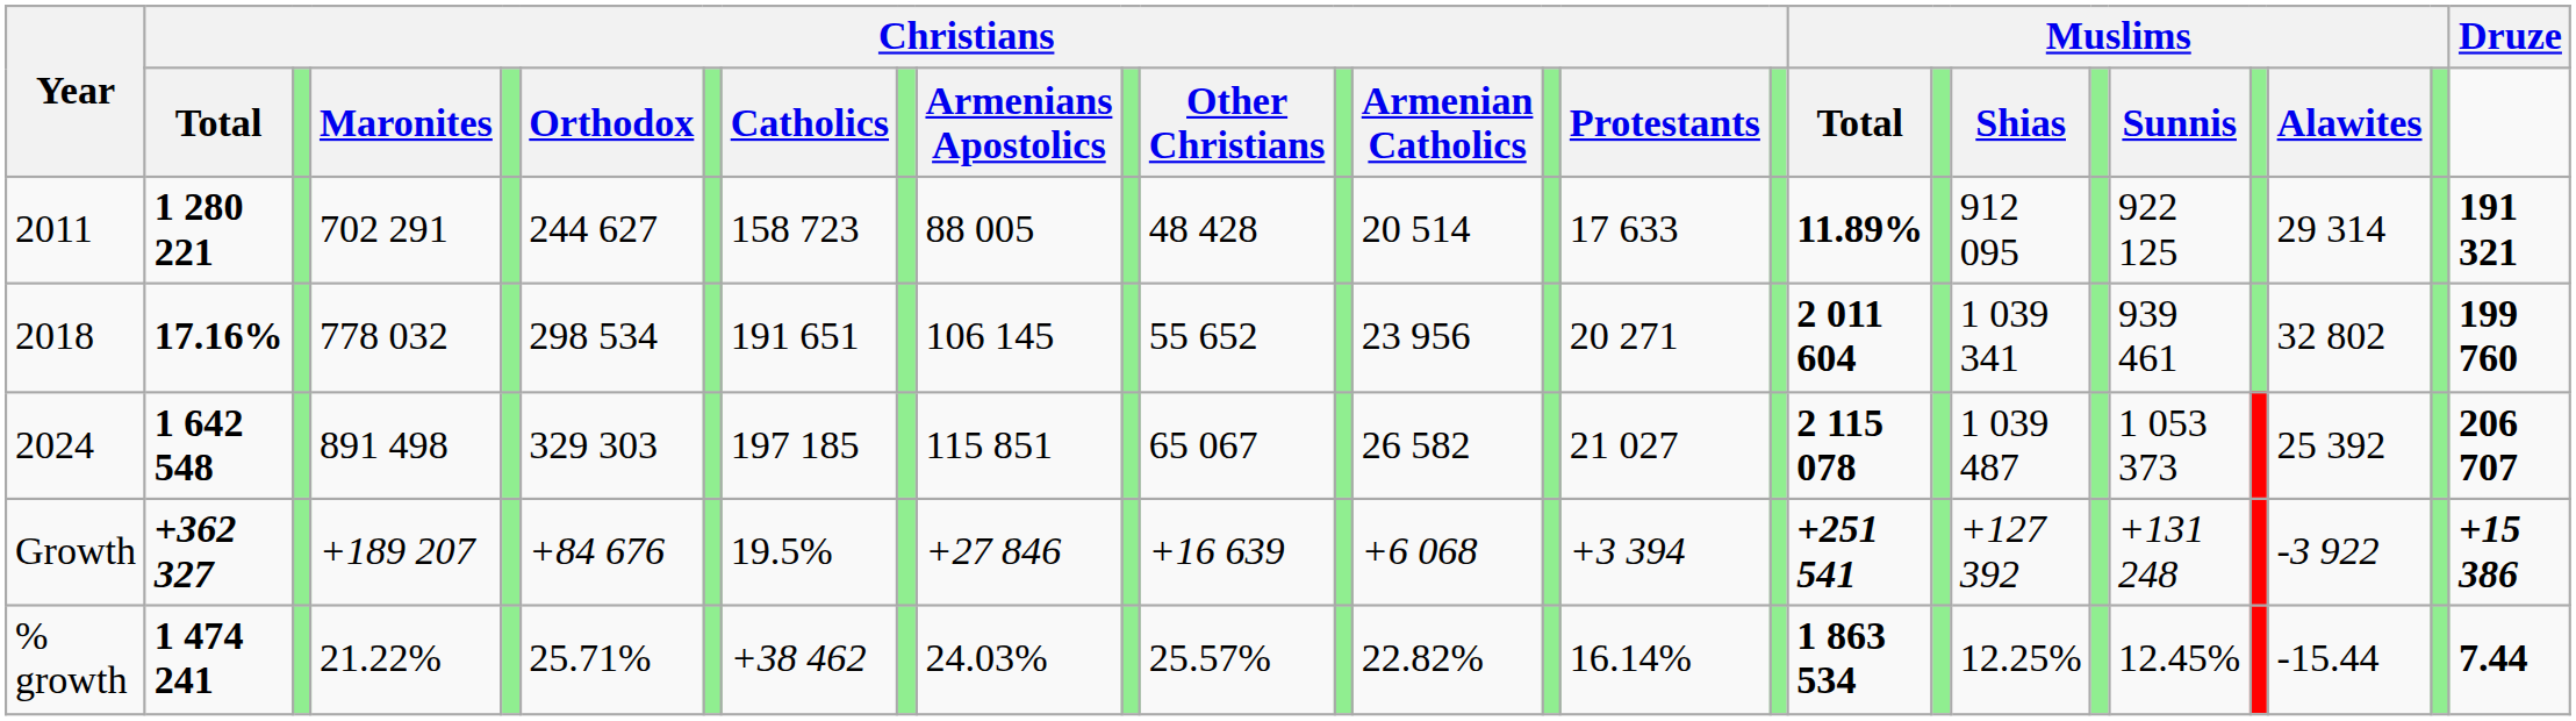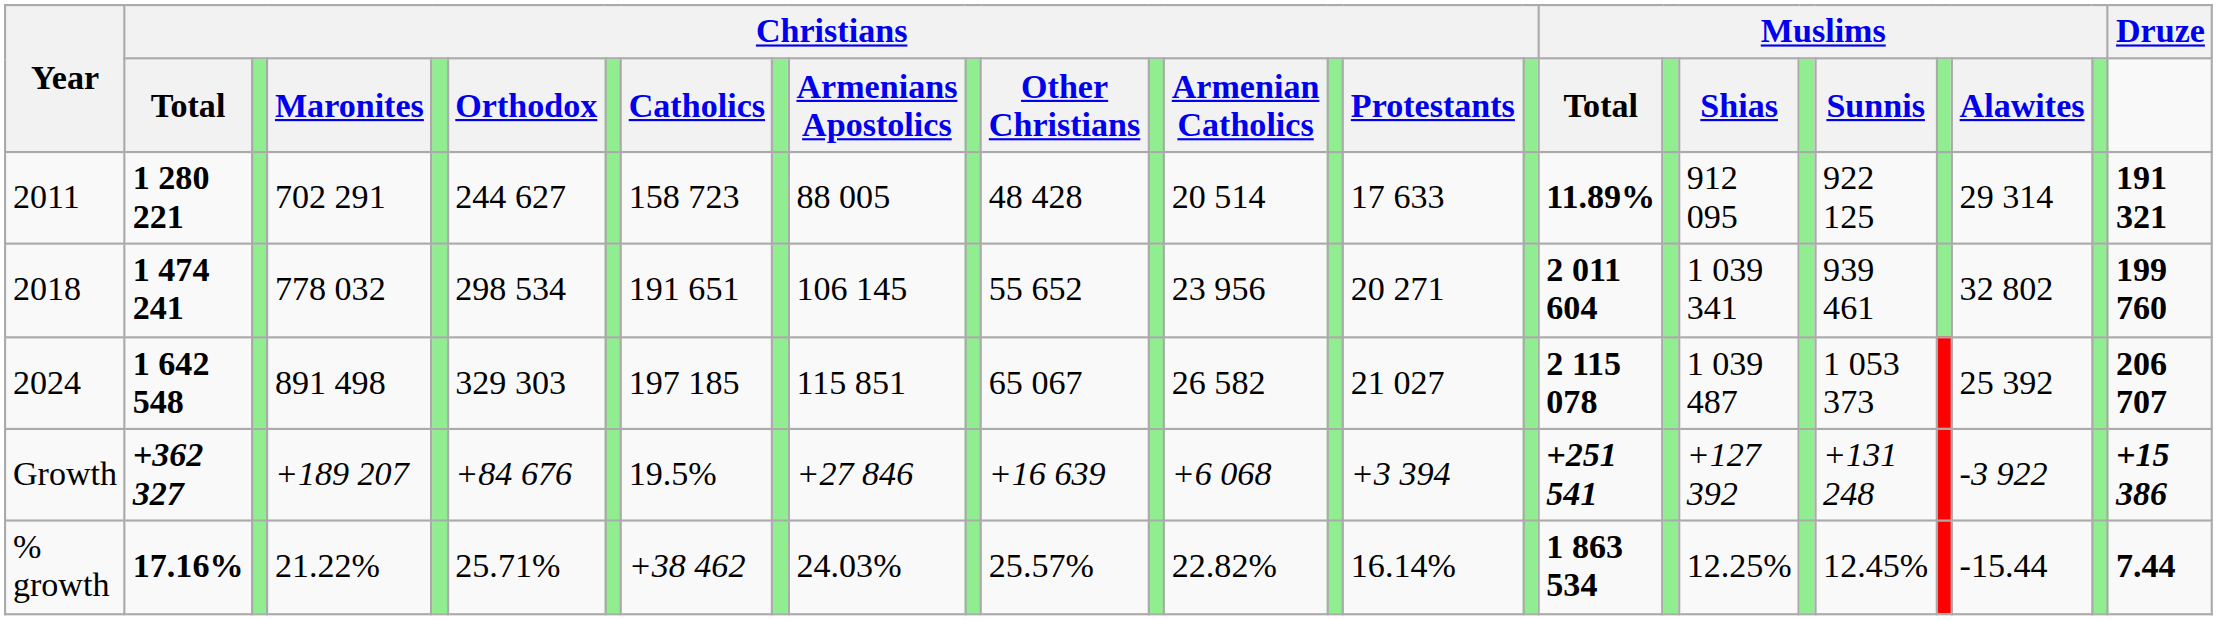2018 | column 2: 17.16% -> 1 474 241
% growth | column 2: 1 474 241 -> 17.16%
